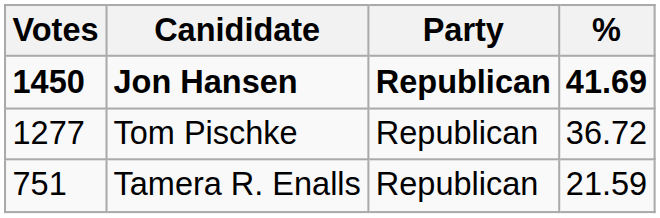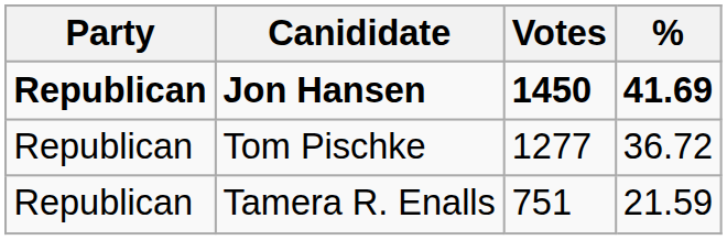columns swapped: Party <-> Votes
